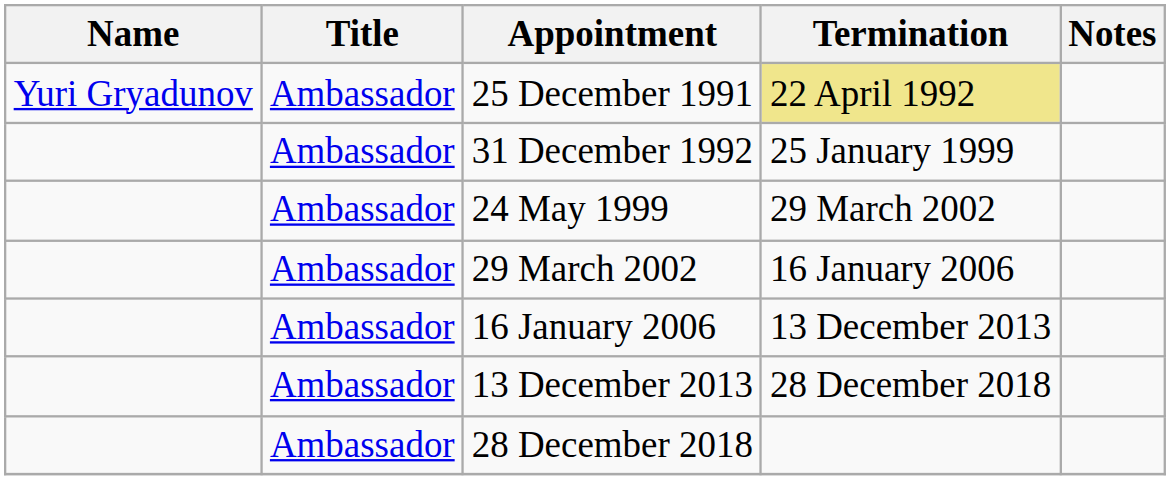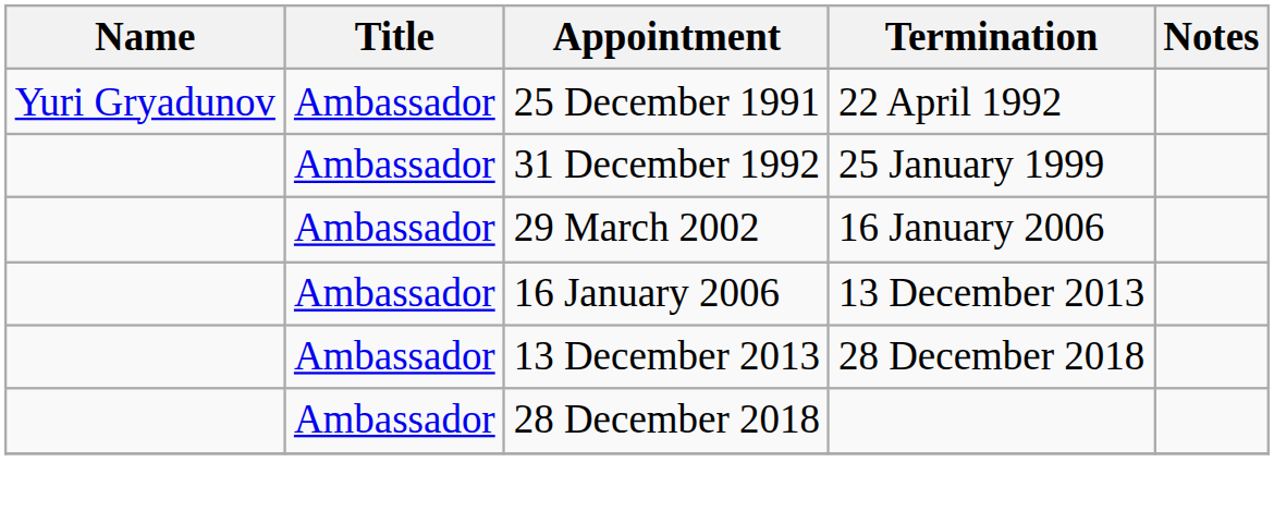25 December 1991 | Termination: khaki background -> no background
- row: Ambassador | 24 May 1999 | 29 March 2002
